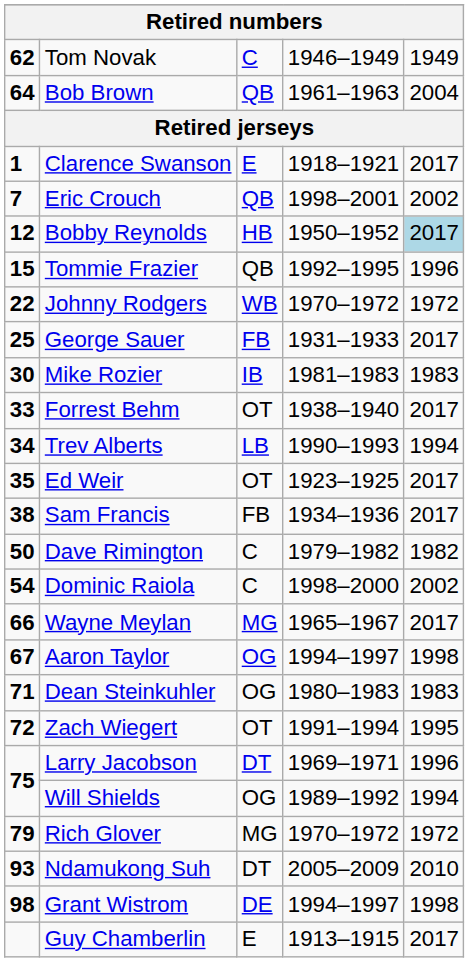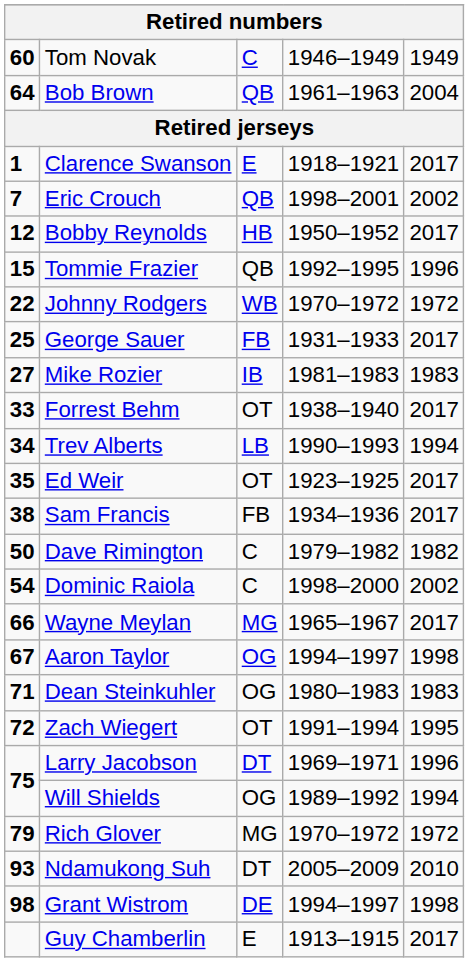Tom Novak | column 1: 62 -> 60
Bobby Reynolds | column 5: lightblue background -> no background
Mike Rozier | column 1: 30 -> 27
